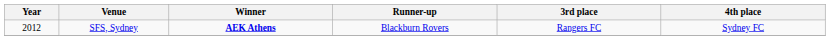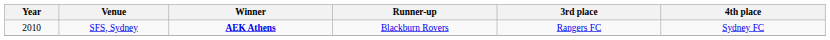SFS, Sydney | Year: 2012 -> 2010
